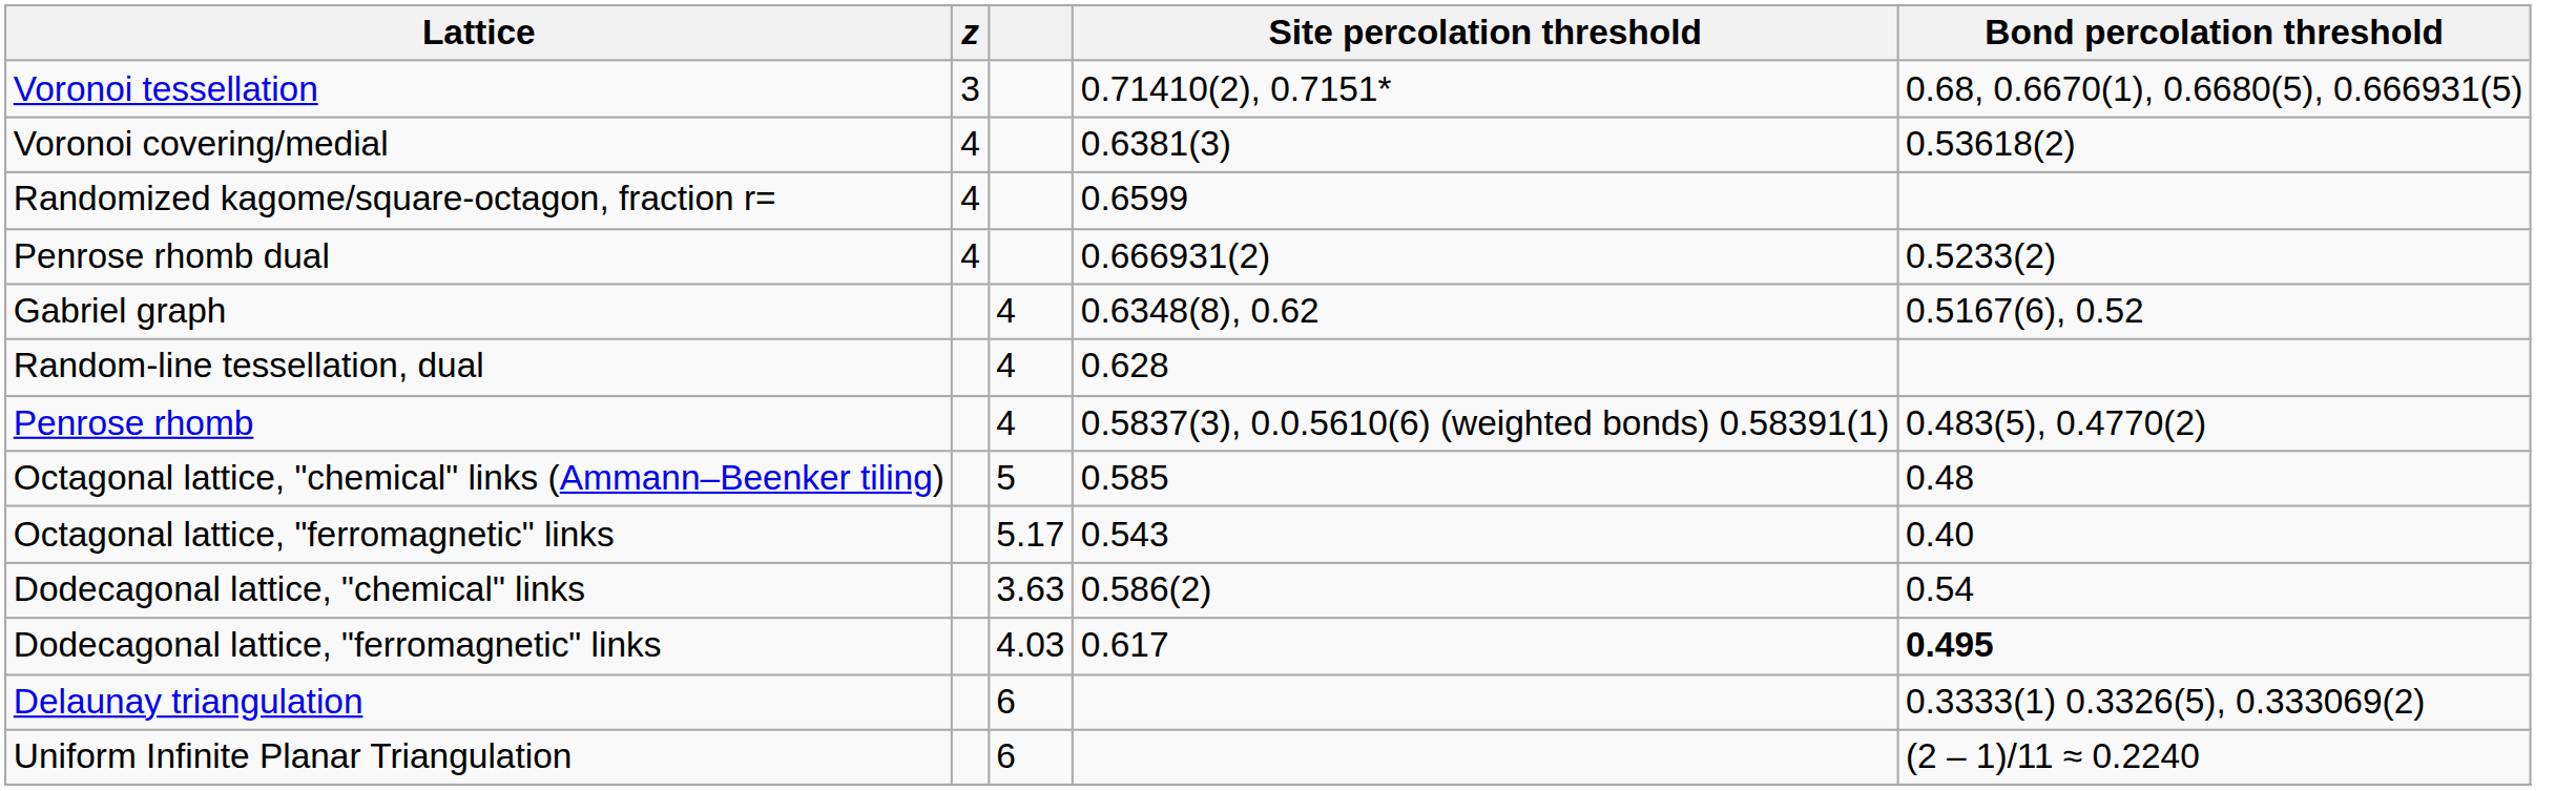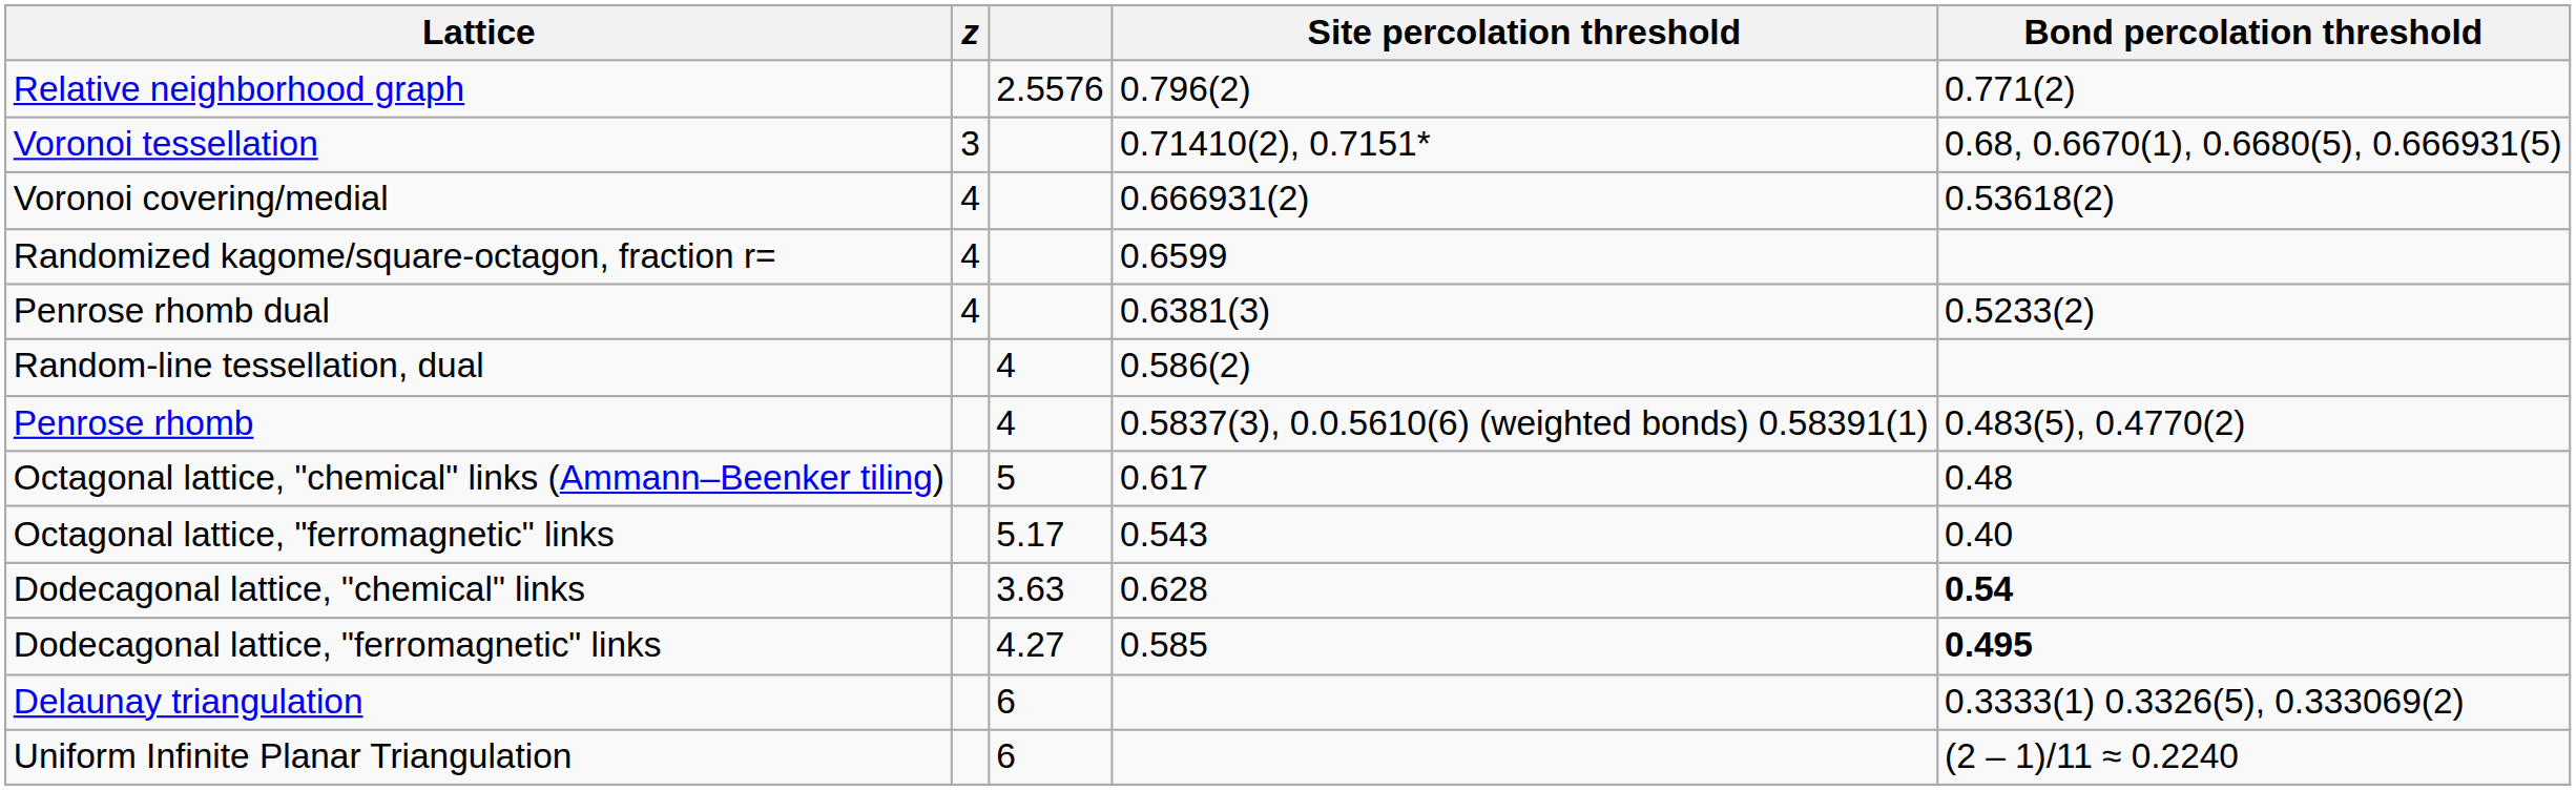+ row: Relative neighborhood graph | 2.5576 | 0.796(2) | 0.771(2)
Voronoi covering/medial | Site percolation threshold: 0.6381(3) -> 0.666931(2)
Penrose rhomb dual | Site percolation threshold: 0.666931(2) -> 0.6381(3)
- row: Gabriel graph | 4 | 0.6348(8), 0.62 | 0.5167(6), 0.52
Random-line tessellation, dual | Site percolation threshold: 0.628 -> 0.586(2)
Octagonal lattice, "chemical" links (Ammann–Beenker tiling) | Site percolation threshold: 0.585 -> 0.617
Dodecagonal lattice, "chemical" links | Site percolation threshold: 0.586(2) -> 0.628
Dodecagonal lattice, "chemical" links | Bond percolation threshold: normal -> bold
Dodecagonal lattice, "ferromagnetic" links | column 3: 4.03 -> 4.27
Dodecagonal lattice, "ferromagnetic" links | Site percolation threshold: 0.617 -> 0.585
